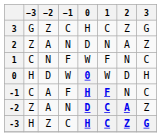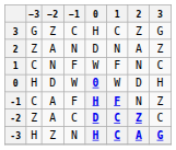-1 | 3: C -> Z
-2 | −1: N -> C
-2 | 2: A -> Z
-2 | 3: Z -> C
-3 | −1: C -> N
-3 | 2: Z -> A
